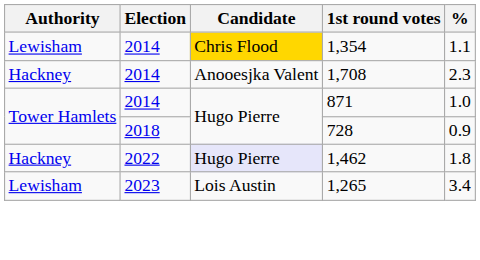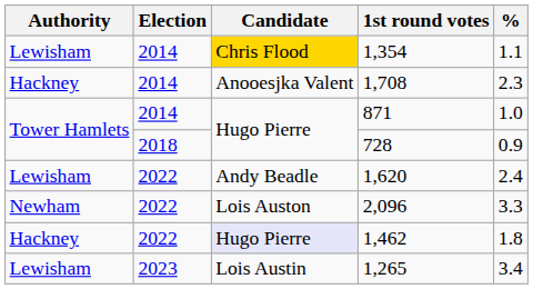+ row: Lewisham | 2022 | Andy Beadle | 1,620 | 2.4
+ row: Newham | 2022 | Lois Auston | 2,096 | 3.3
